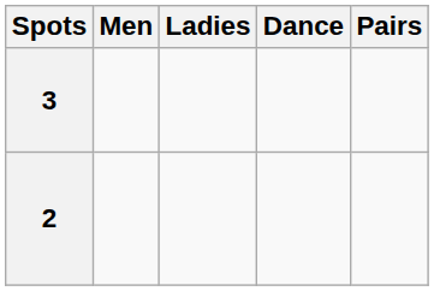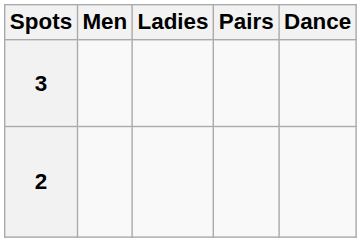columns swapped: Pairs <-> Dance
